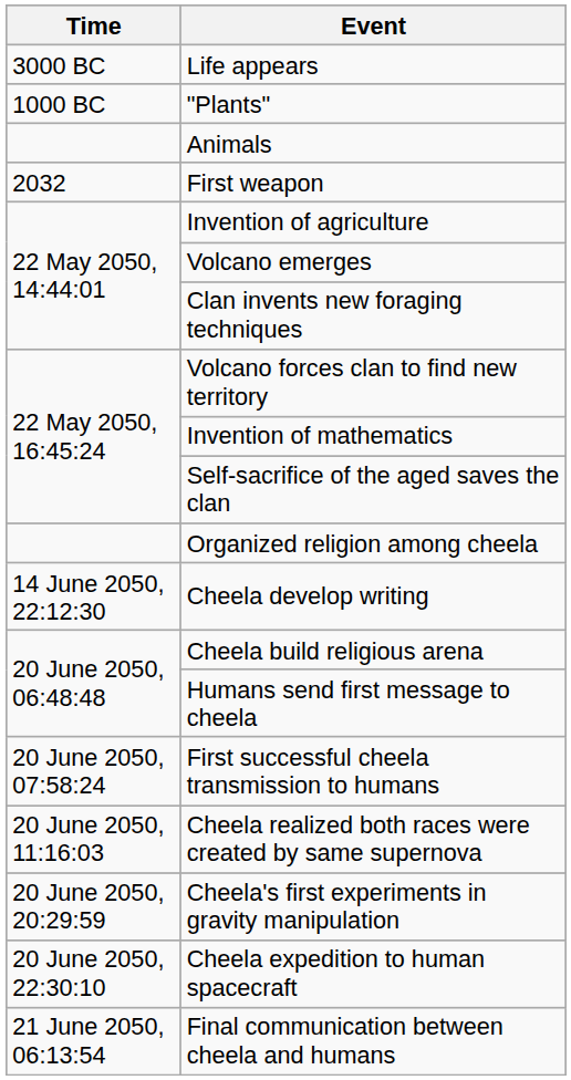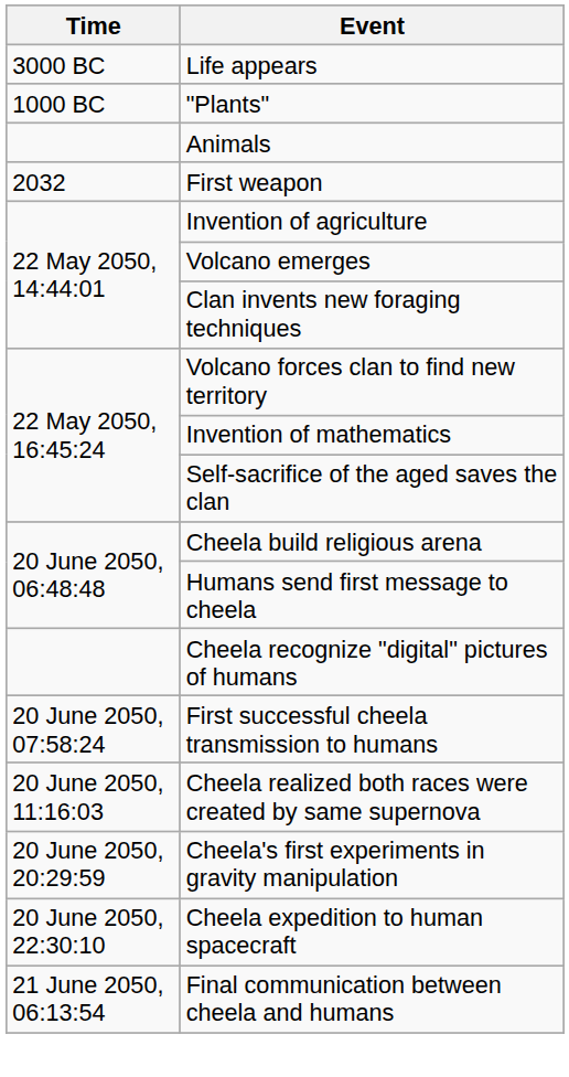- row: Organized religion among cheela
- row: 14 June 2050, 22:12:30 | Cheela develop writing
+ row: Cheela recognize "digital" pictures of humans
